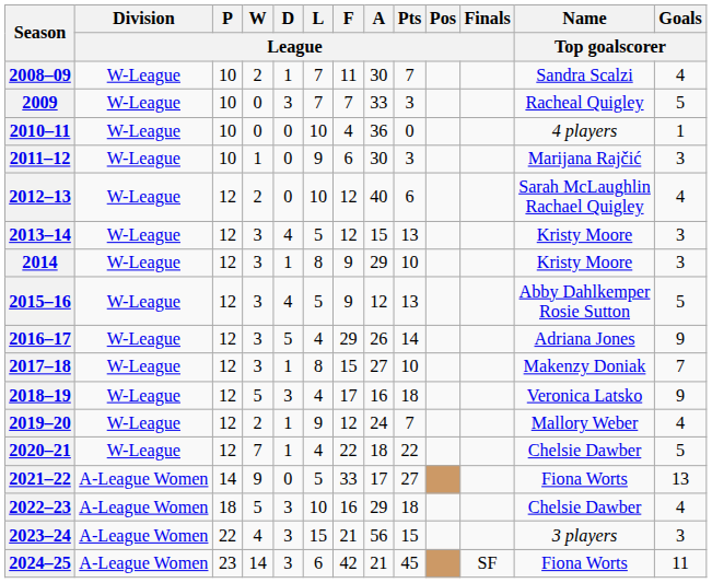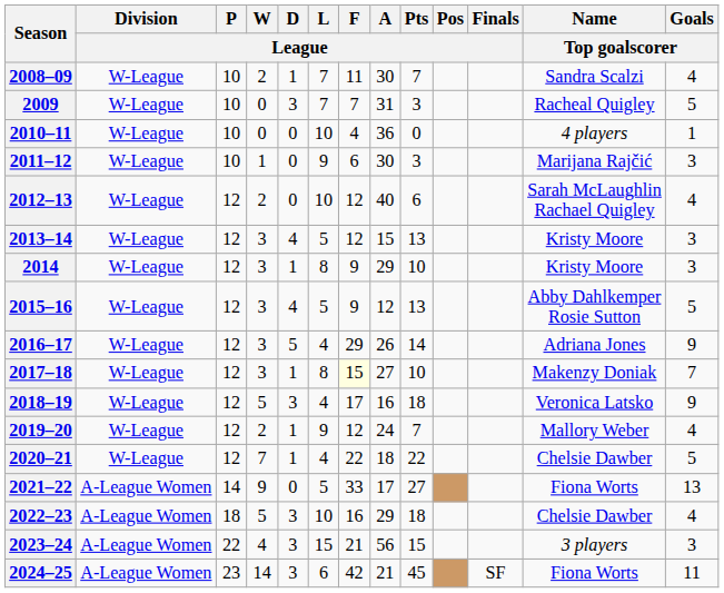2009 | A / League: 33 -> 31
2017–18 | F / League: no background -> lightyellow background
